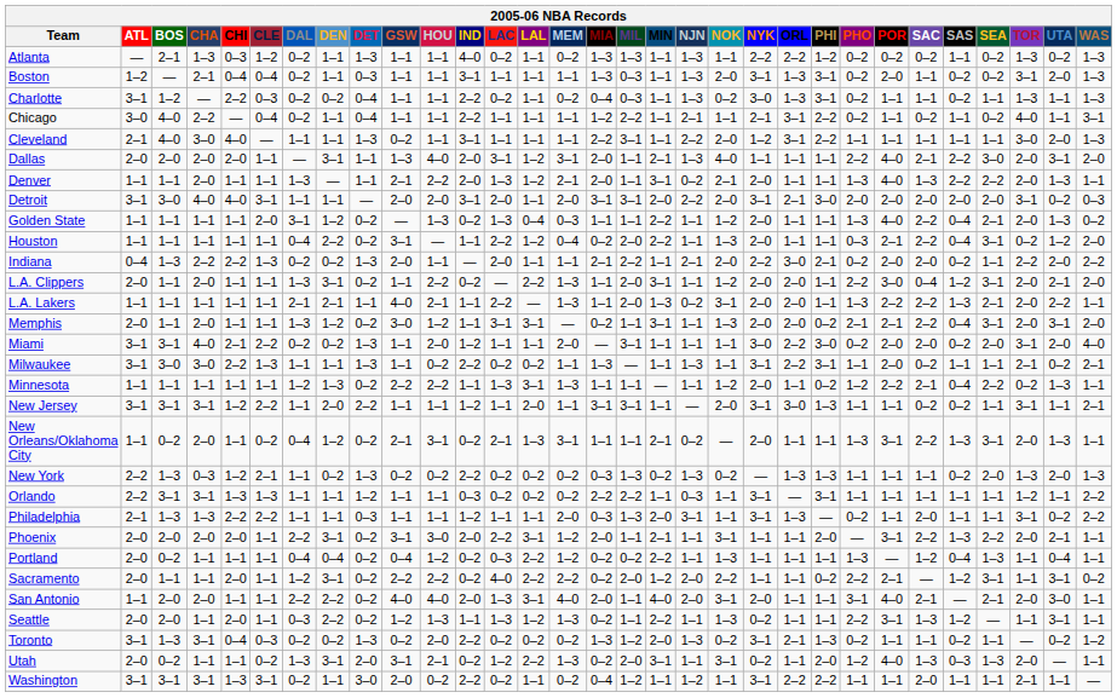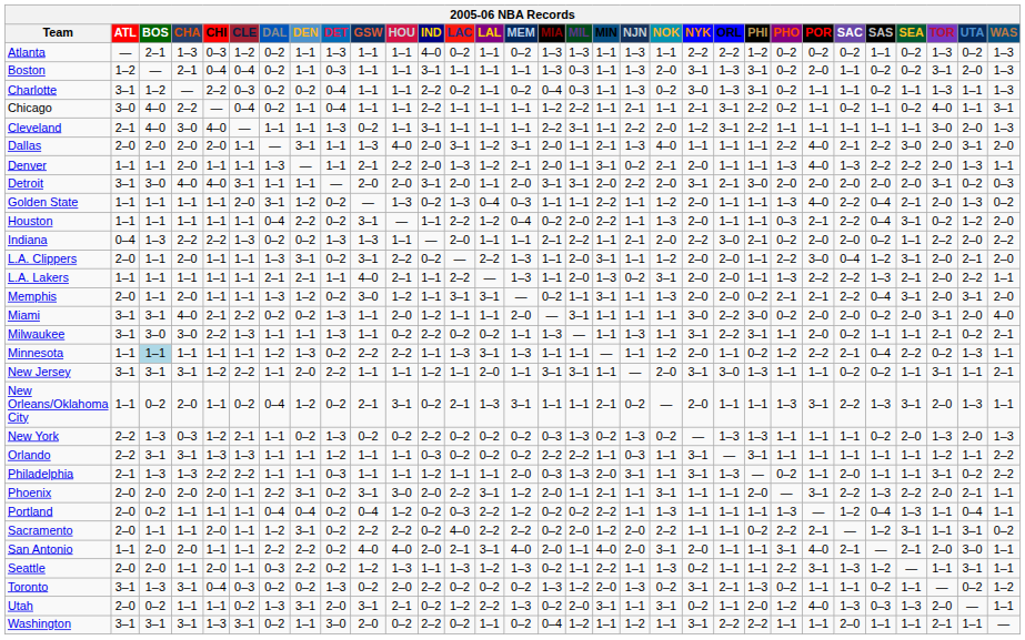Indiana | GSW: 2–0 -> 1–3
L.A. Clippers | GSW: 1–1 -> 3–1
Minnesota | BOS: no background -> lightblue background
San Antonio | LAC: 1–3 -> 2–1
